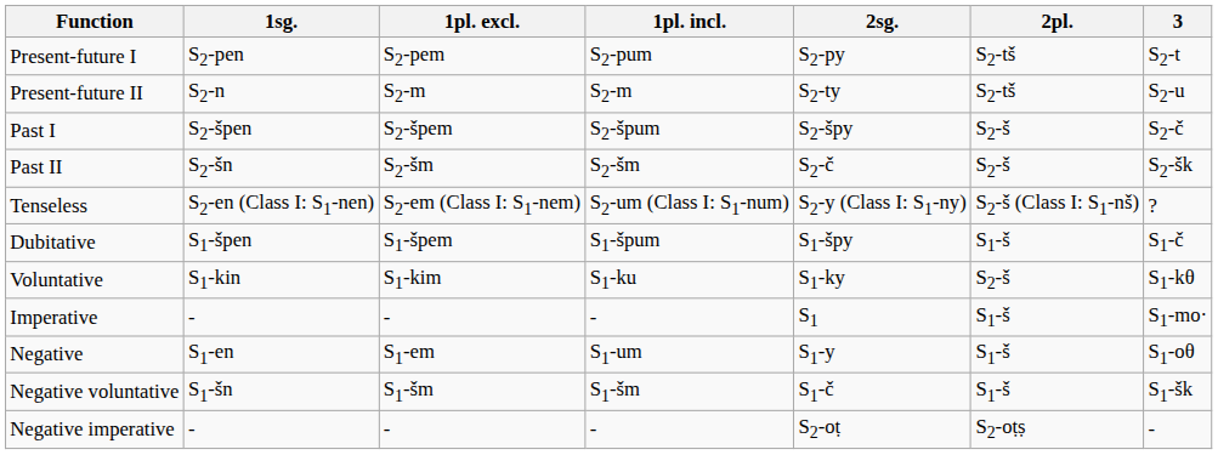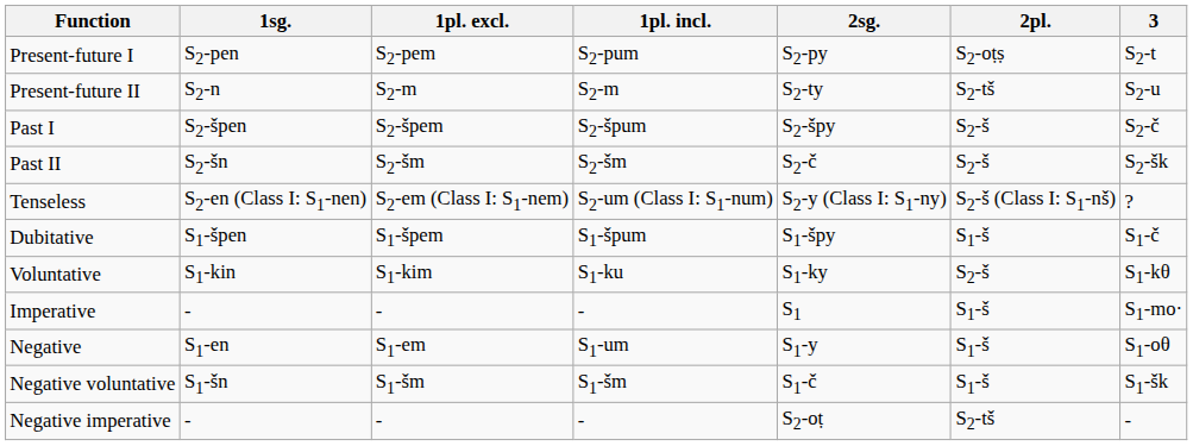Present-future I | 2pl.: S2-tš -> S2-oṭṣ
Negative imperative | 2pl.: S2-oṭṣ -> S2-tš
